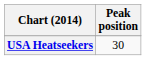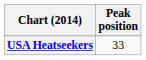USA Heatseekers | Peak position: 30 -> 33
